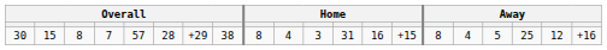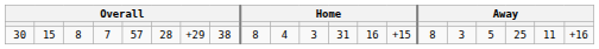30 | column 16: 4 -> 3
30 | column 19: 12 -> 11
